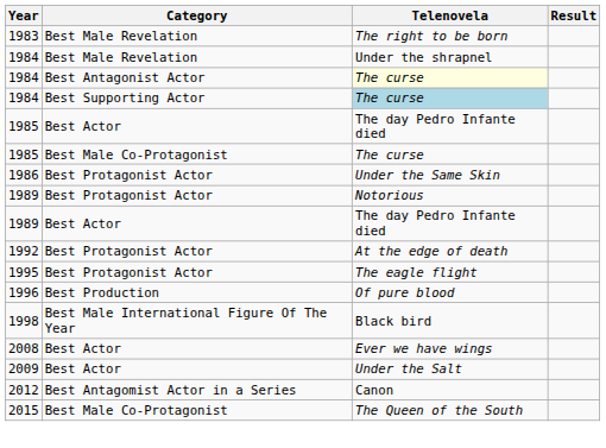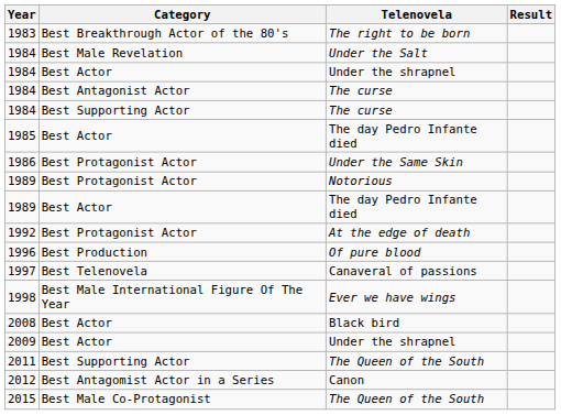- row: 1983 | Best Male Revelation | The right to be born
+ row: 1983 | Best Breakthrough Actor of the 80's | The right to be born
1984 / Best Male Revelation | Telenovela: Under the shrapnel -> Under the Salt
+ row: 1984 | Best Actor | Under the shrapnel
1984 / Best Antagonist Actor | Telenovela: lightyellow background -> no background
1984 / Best Supporting Actor | Telenovela: lightblue background -> no background
- row: 1985 | Best Male Co-Protagonist | The curse
- row: 1995 | Best Protagonist Actor | The eagle flight
+ row: 1997 | Best Telenovela | Canaveral of passions
1998 | Telenovela: Black bird -> Ever we have wings
2008 | Telenovela: Ever we have wings -> Black bird
2009 | Telenovela: Under the Salt -> Under the shrapnel
+ row: 2011 | Best Supporting Actor | The Queen of the South
